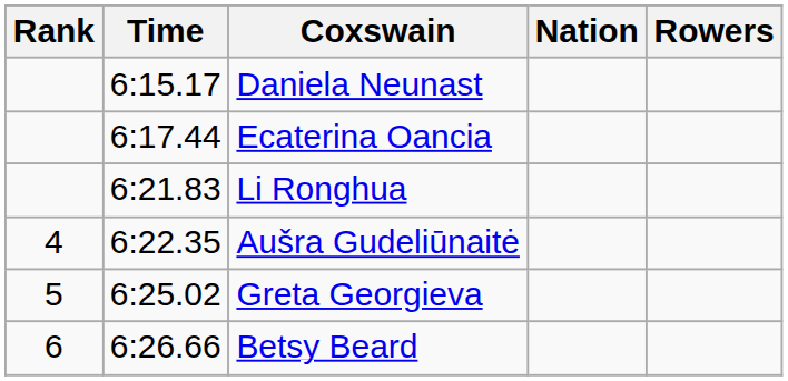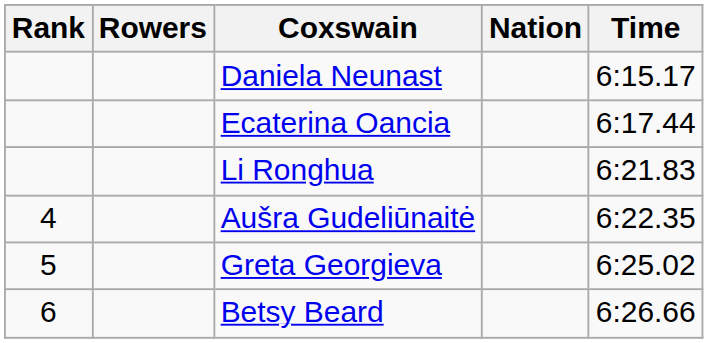columns swapped: Rowers <-> Time
